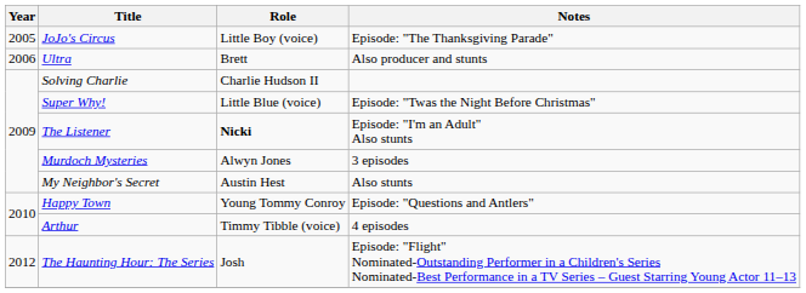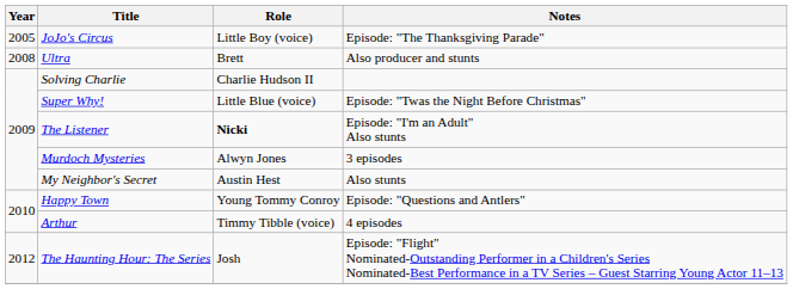Ultra | Year: 2006 -> 2008
